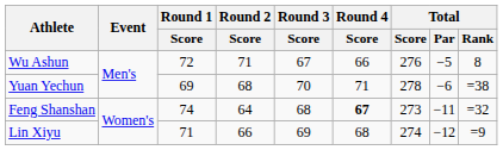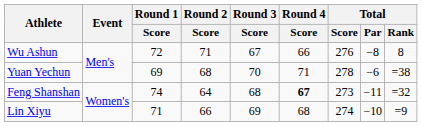Wu Ashun | Total / Par: −5 -> −8
Lin Xiyu | Total / Par: −12 -> −10
